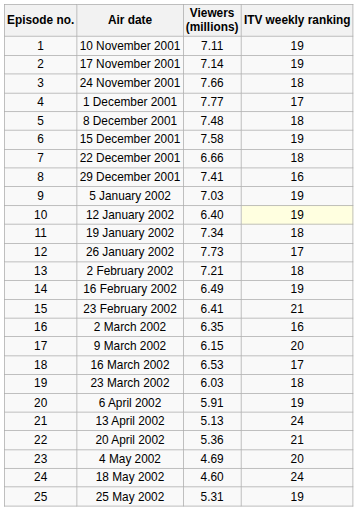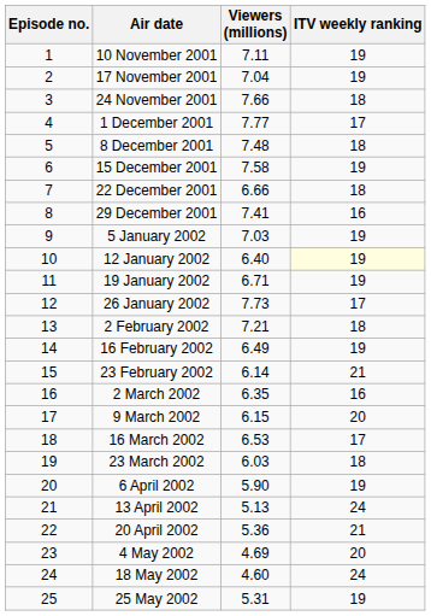17 November 2001 | Viewers (millions): 7.14 -> 7.04
19 January 2002 | Viewers (millions): 7.34 -> 6.71
19 January 2002 | ITV weekly ranking: 18 -> 19
23 February 2002 | Viewers (millions): 6.41 -> 6.14
6 April 2002 | Viewers (millions): 5.91 -> 5.90
